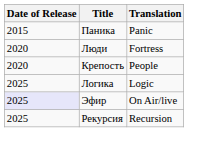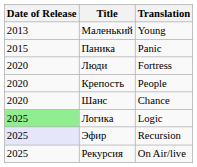+ row: 2013 | Маленький | Young
+ row: 2020 | Шанс | Chance
Логика | Date of Release: no background -> lightgreen background
Эфир | Translation: On Air/live -> Recursion
Рекурсия | Translation: Recursion -> On Air/live
